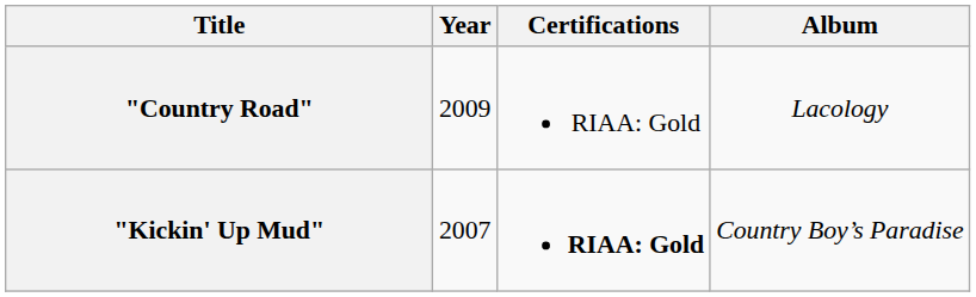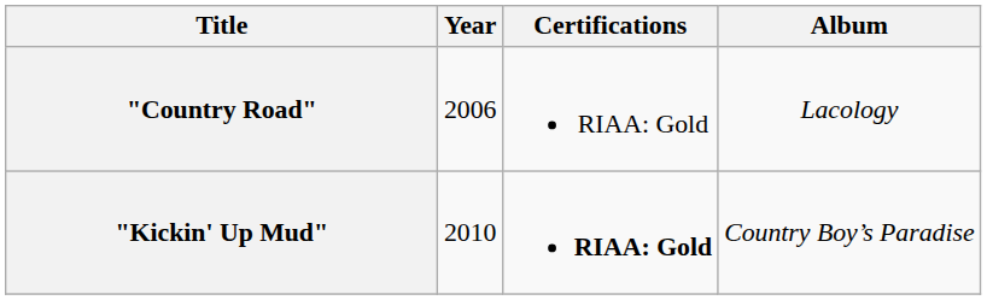"Country Road" | Year: 2009 -> 2006
"Kickin' Up Mud" | Year: 2007 -> 2010
